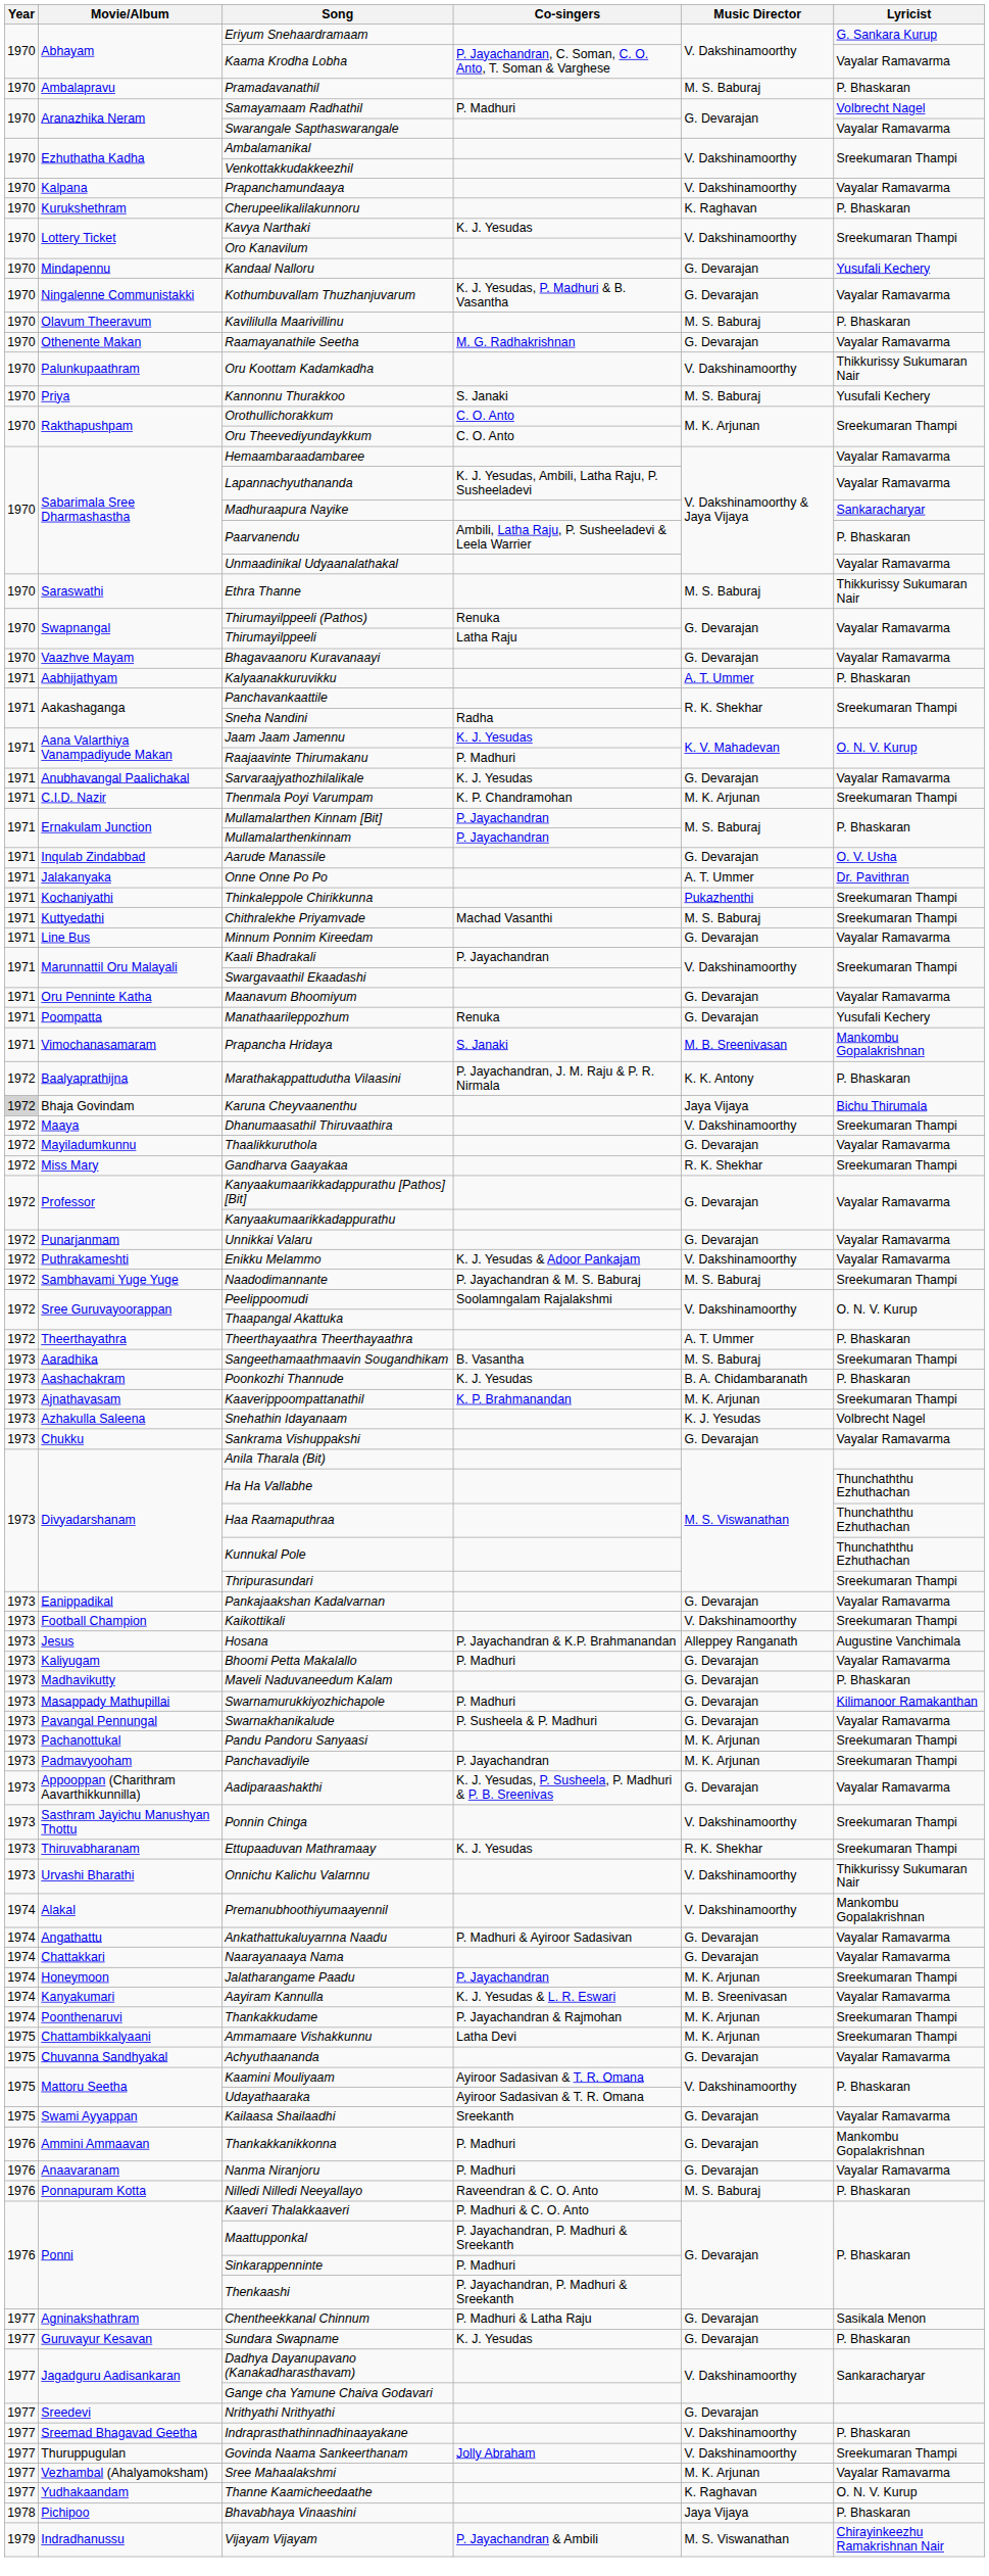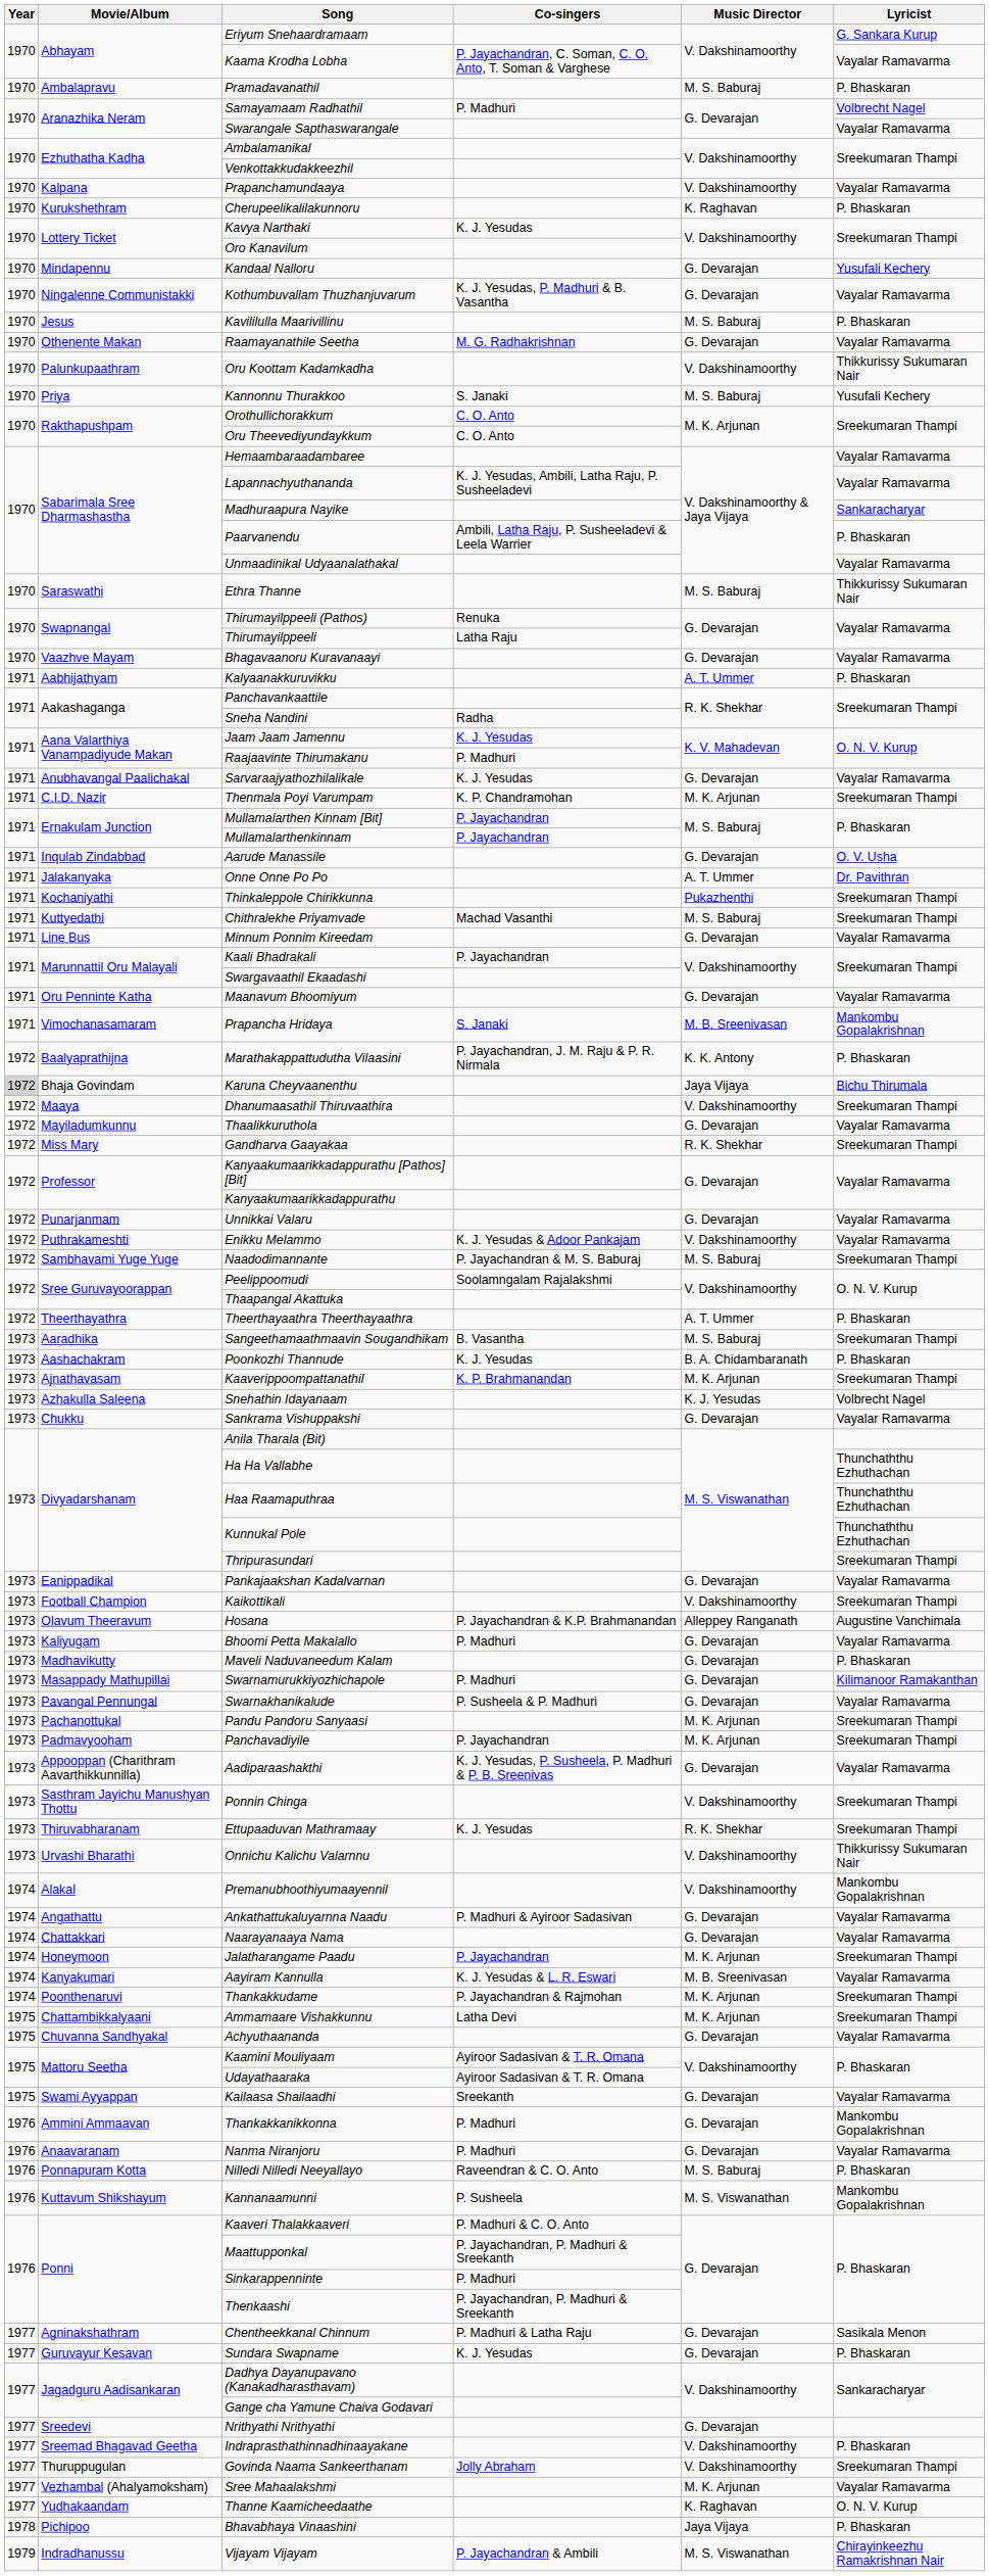Kavililulla Maarivillinu | Movie/Album: Olavum Theeravum -> Jesus
- row: 1971 | Poompatta | Manathaarileppozhum | Renuka | G. Devarajan | Yusufali Kechery
Hosana | Movie/Album: Jesus -> Olavum Theeravum
+ row: 1976 | Kuttavum Shikshayum | Kannanaamunni | P. Susheela | M. S. Viswanathan | Mankombu Gopalakrishnan
